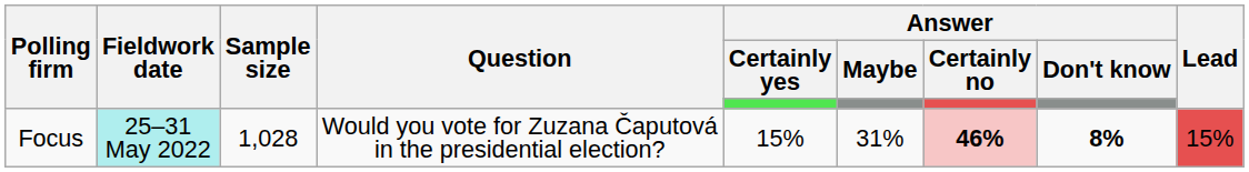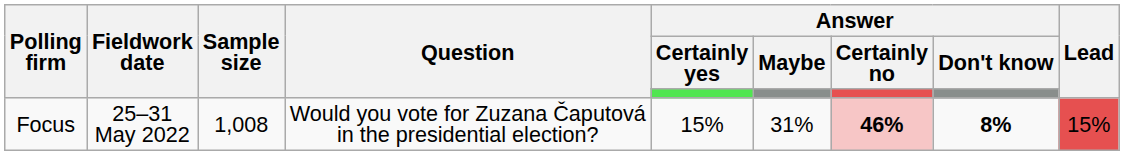Focus | Fieldwork date: paleturquoise background -> no background
Focus | Sample size: 1,028 -> 1,008
